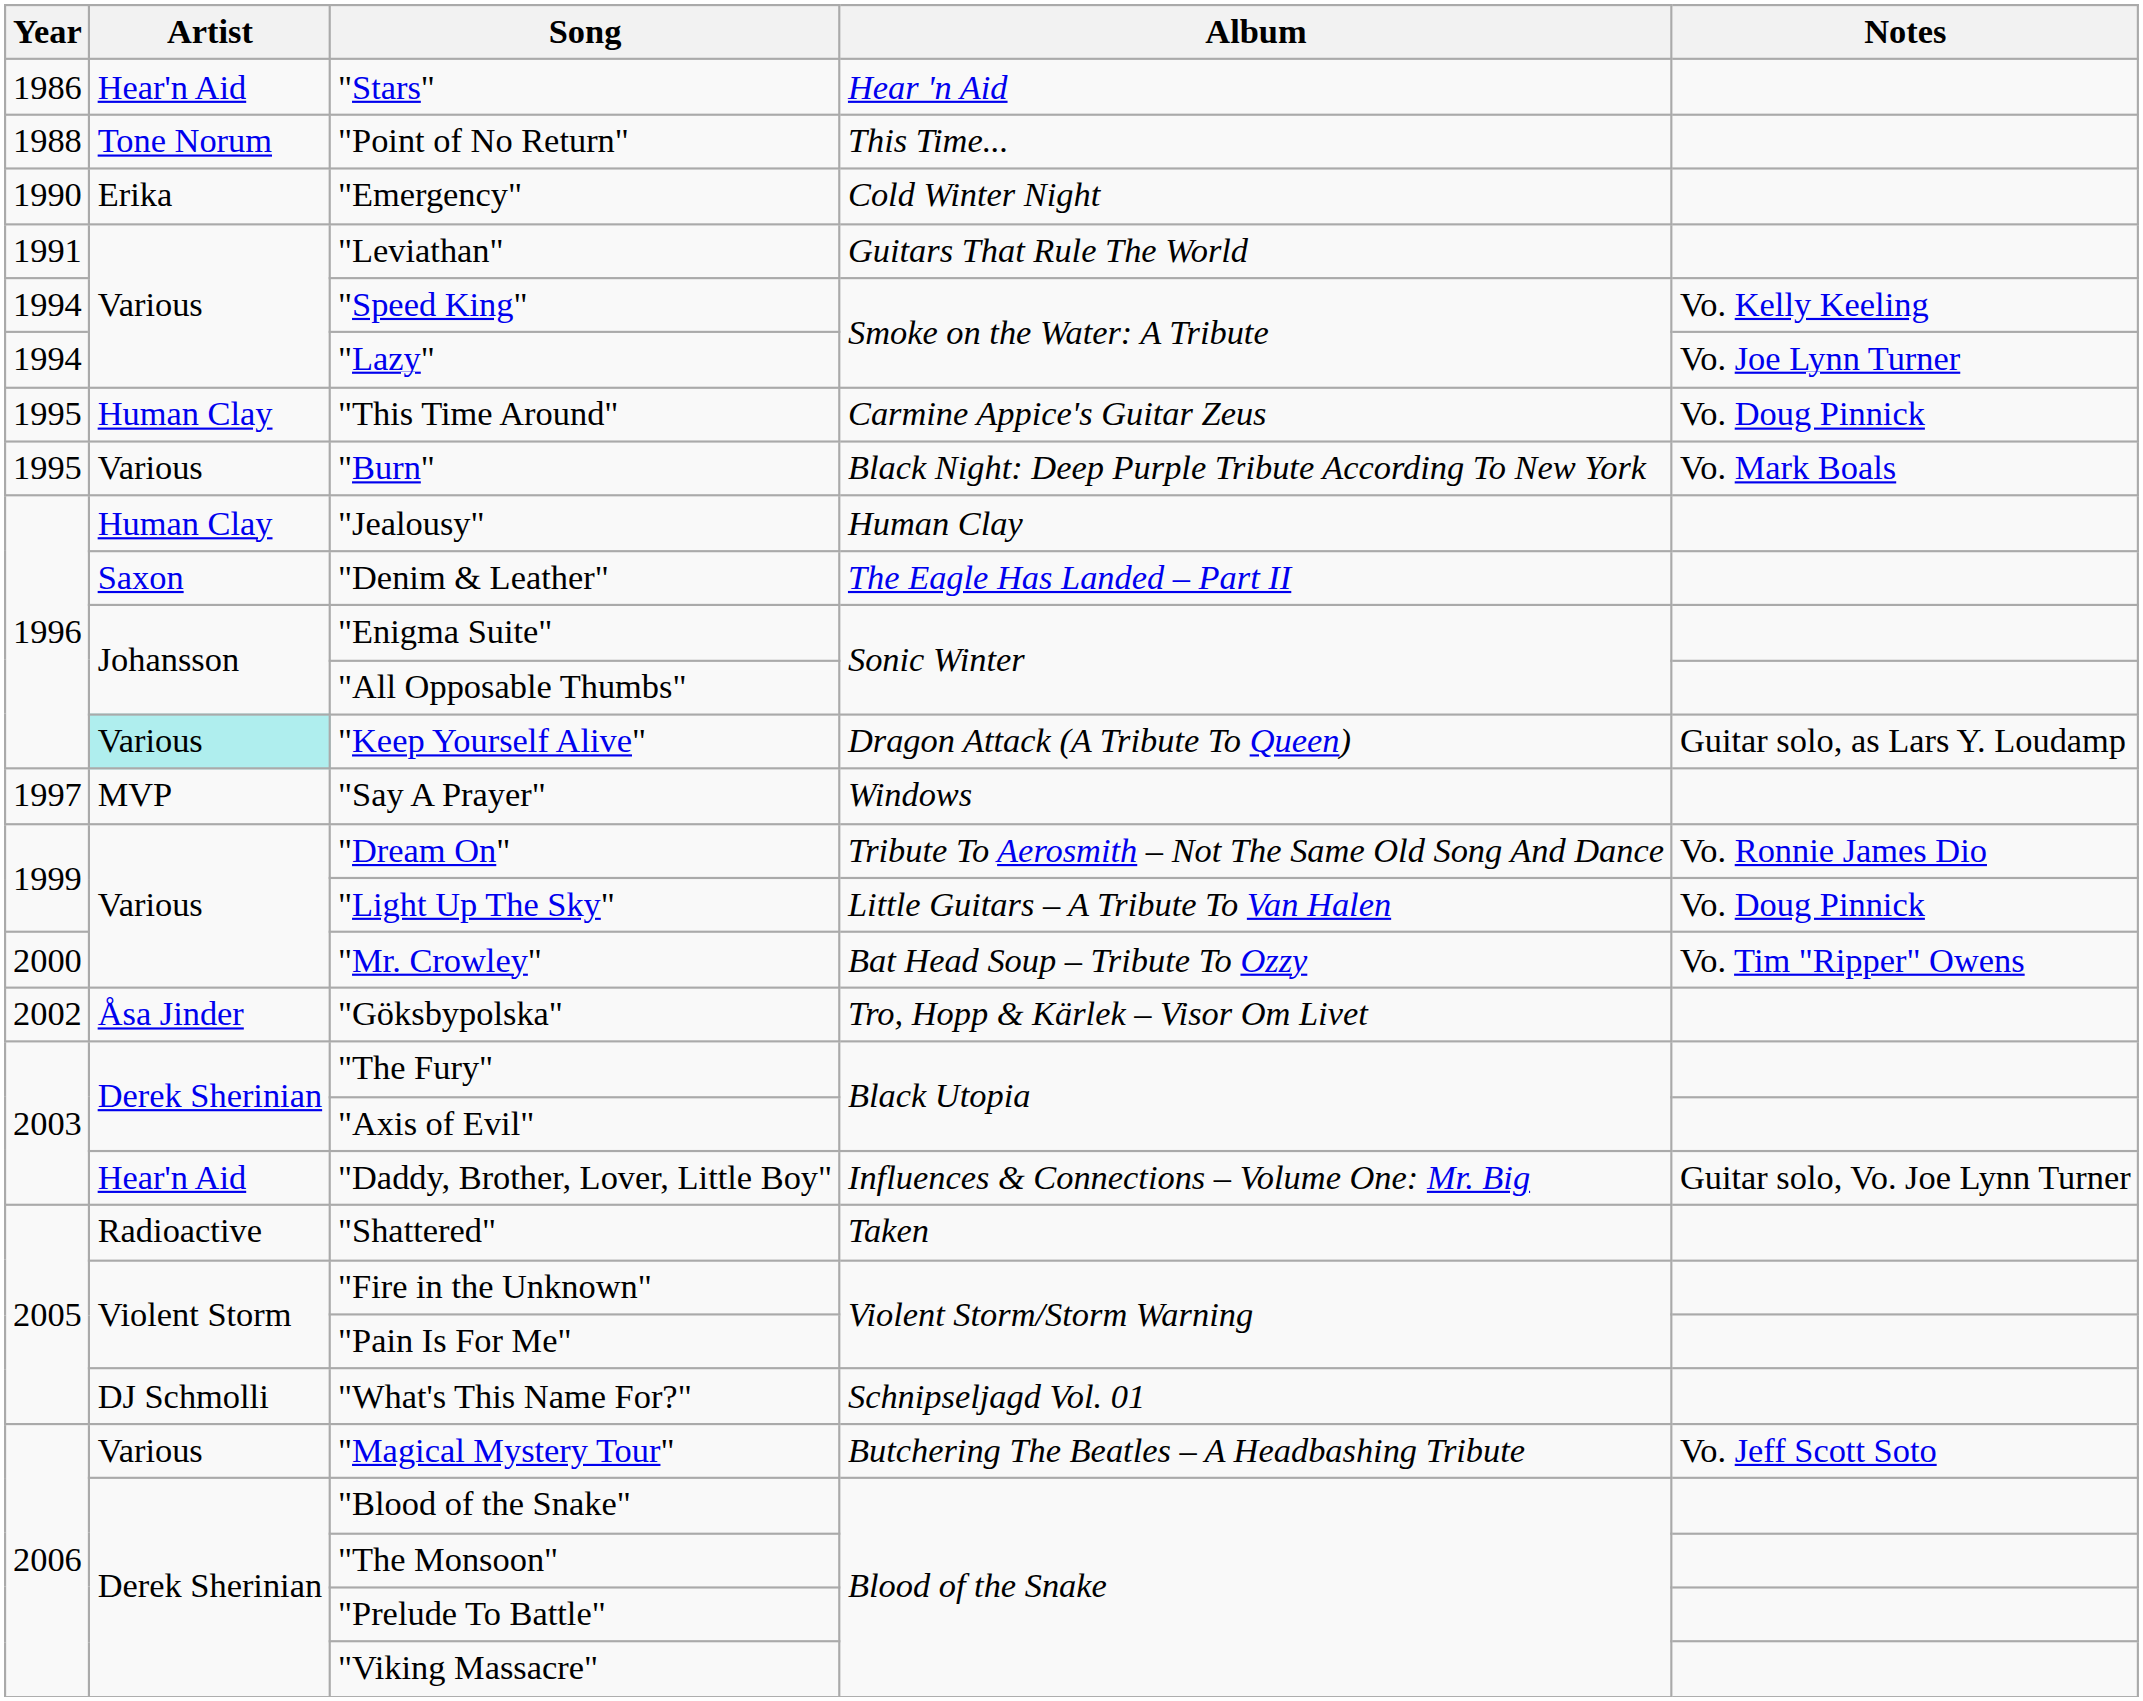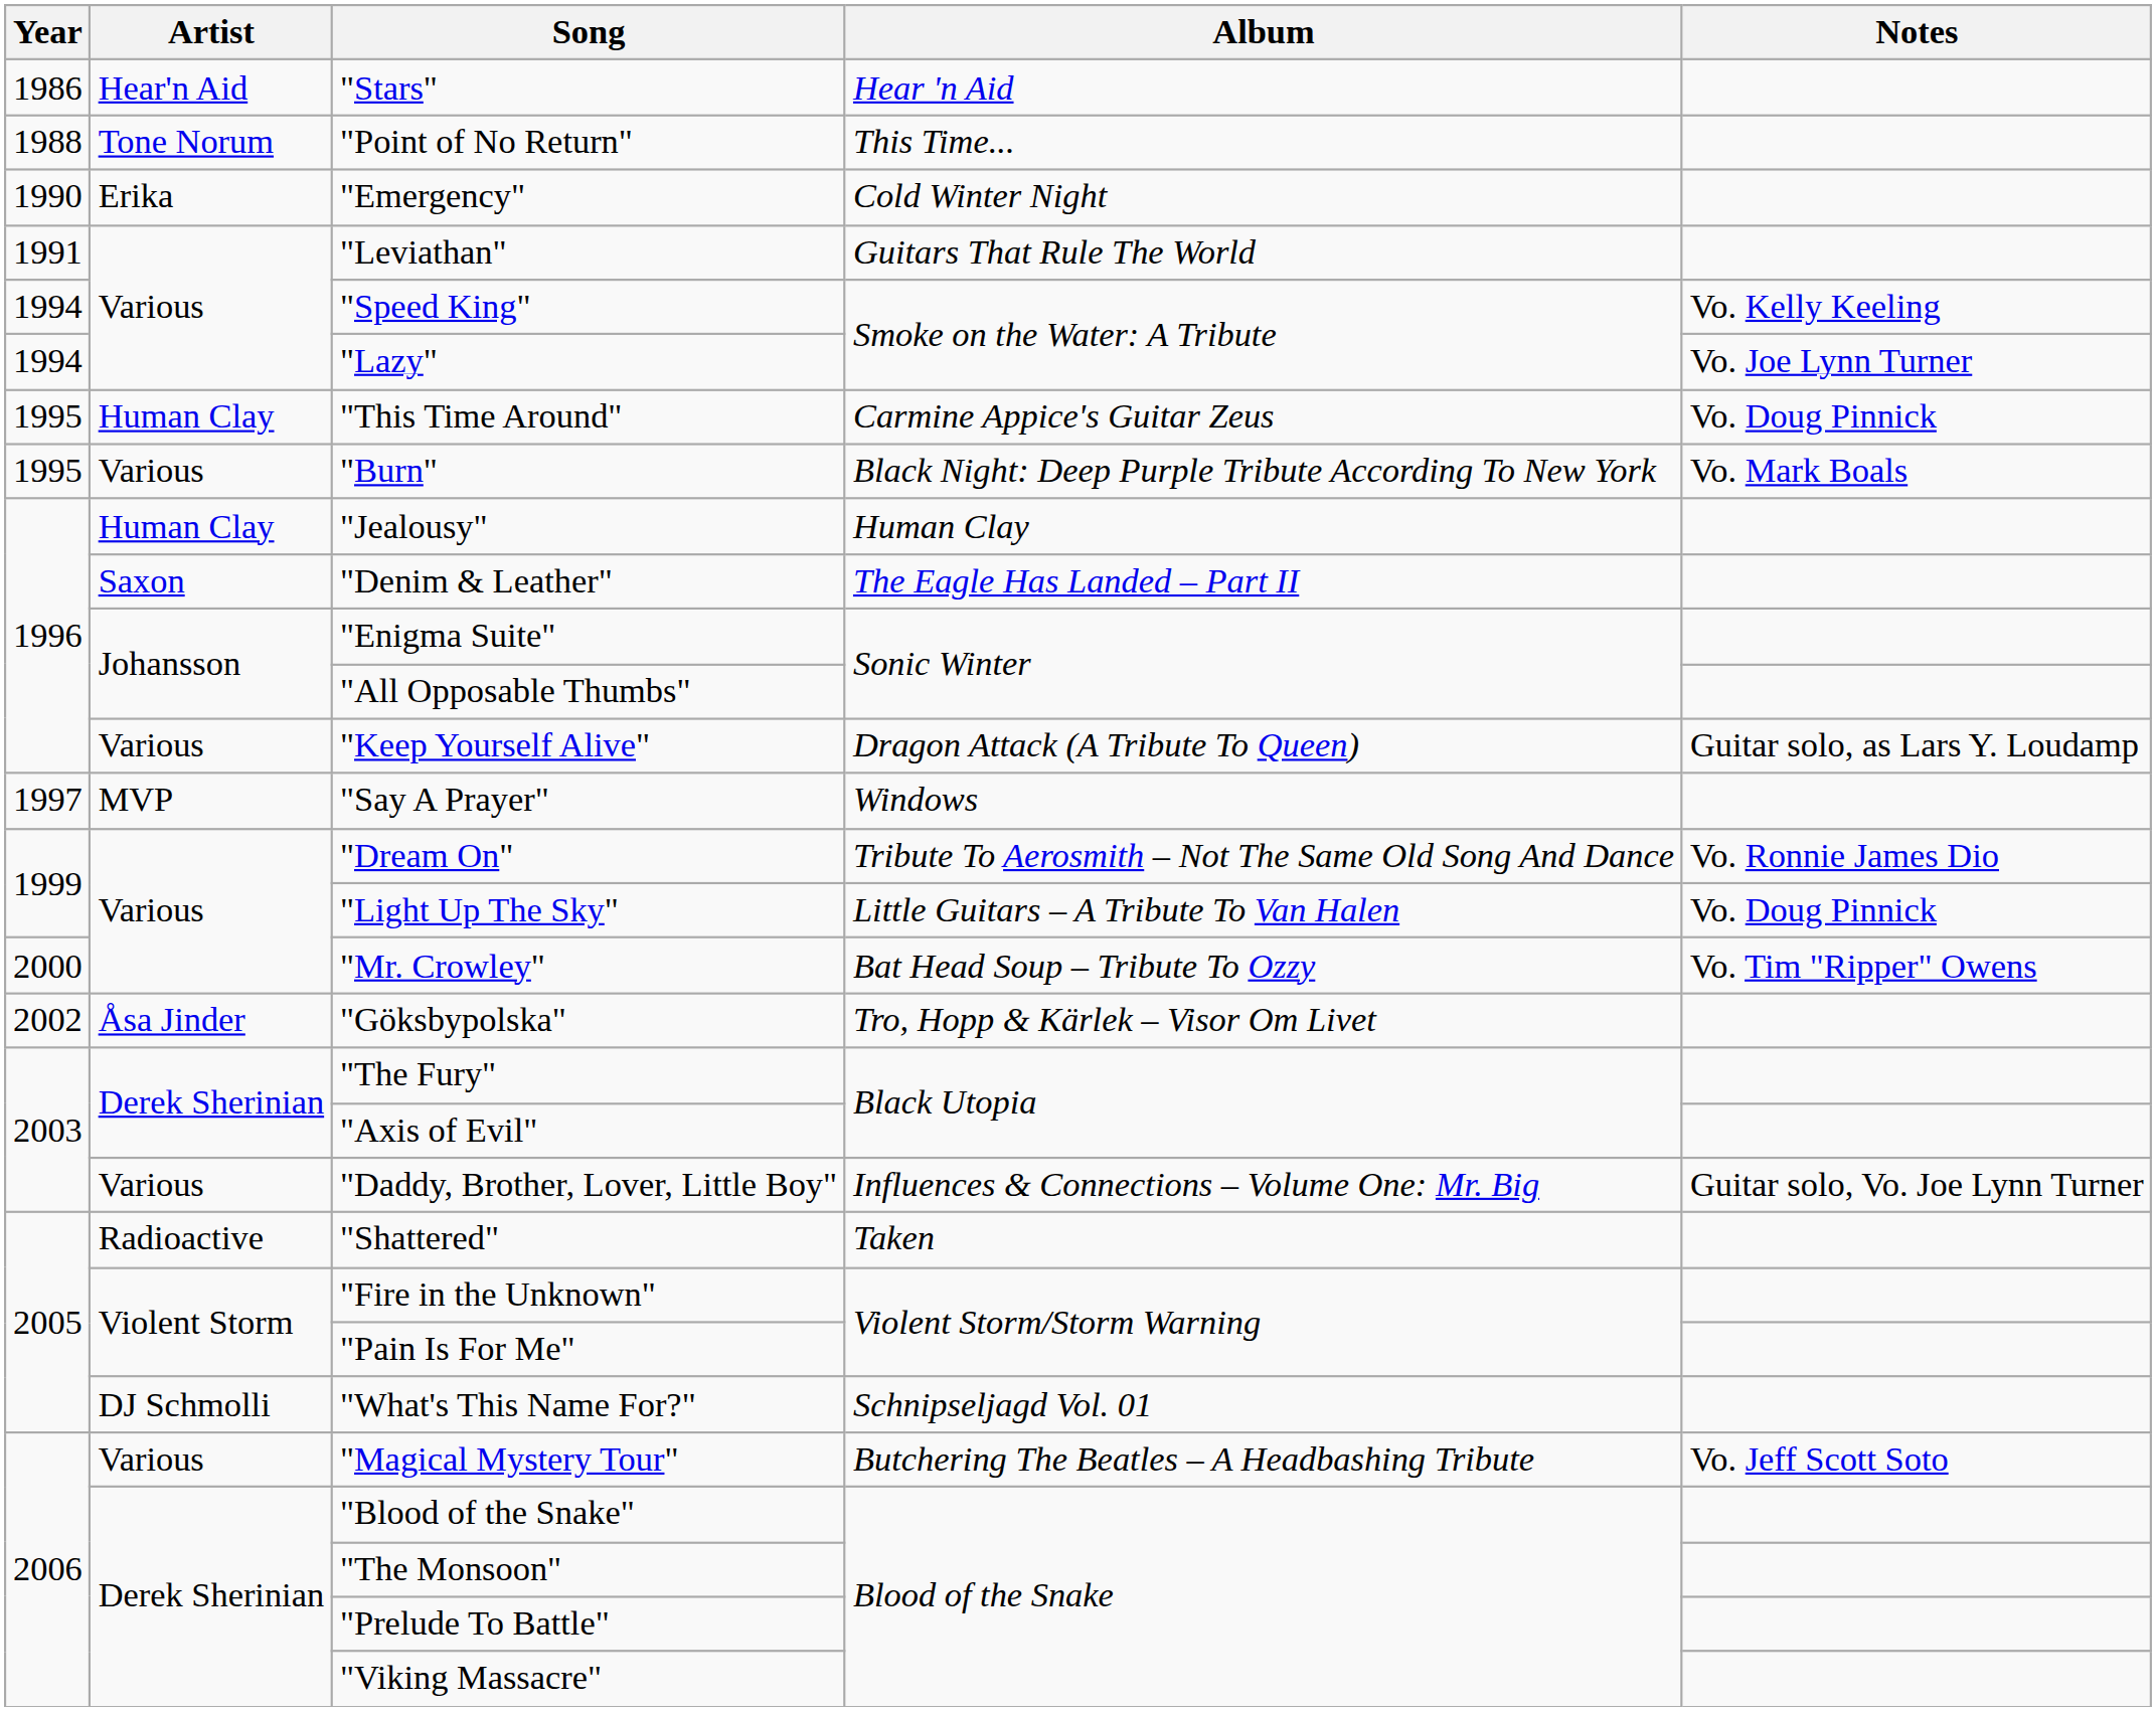"Keep Yourself Alive" | Artist: paleturquoise background -> no background
"Daddy, Brother, Lover, Little Boy" | Artist: Hear'n Aid -> Various
